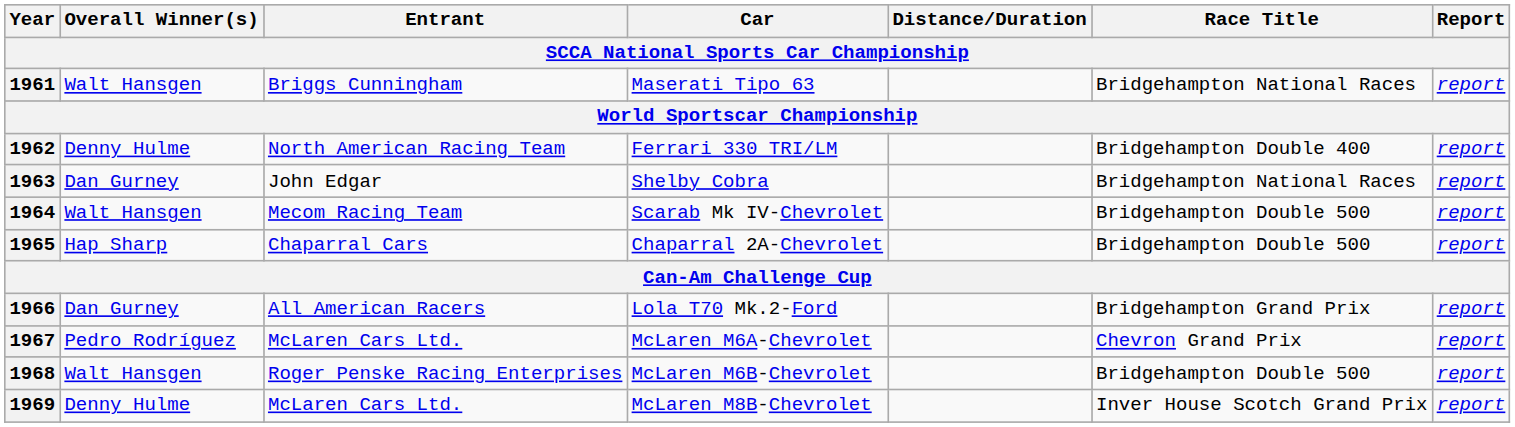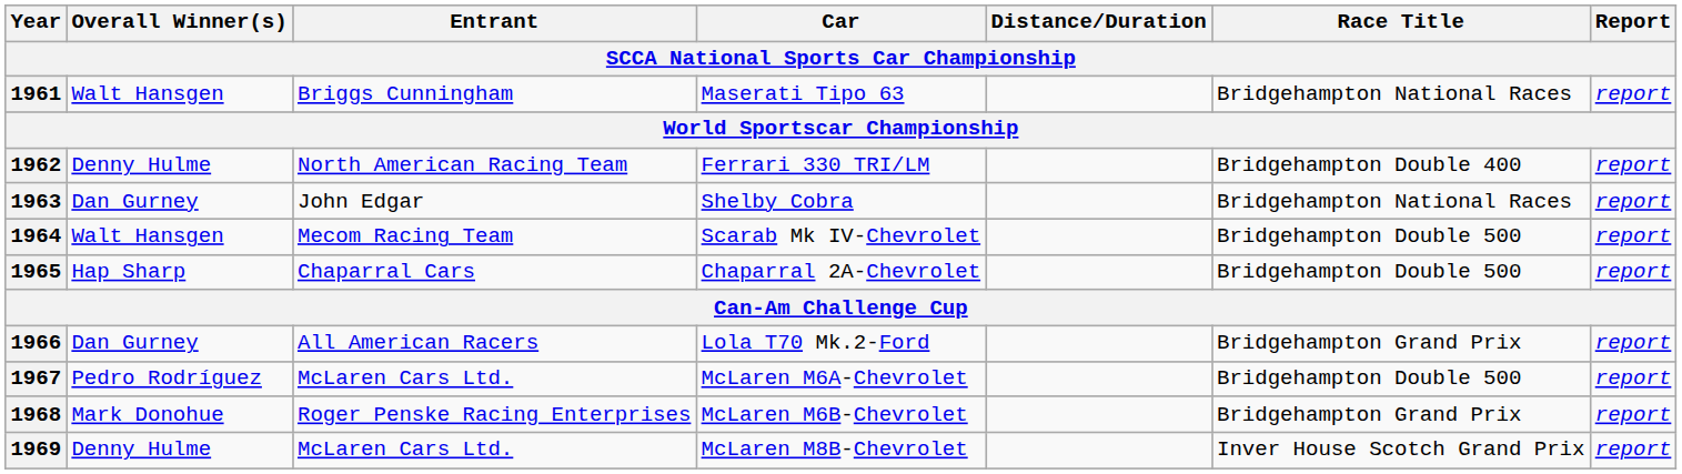1967 | Race Title: Chevron Grand Prix -> Bridgehampton Double 500
1968 | Overall Winner(s): Walt Hansgen -> Mark Donohue
1968 | Race Title: Bridgehampton Double 500 -> Bridgehampton Grand Prix
